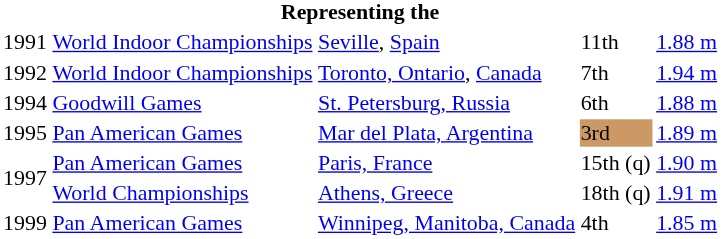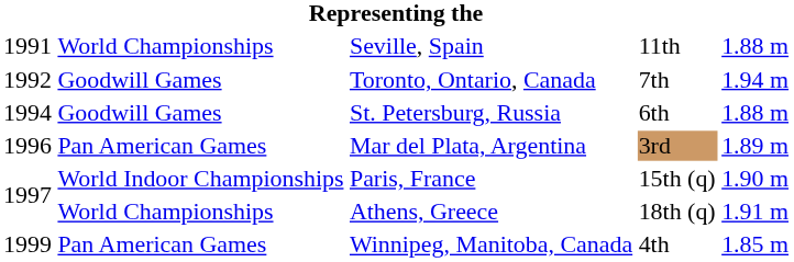Seville, Spain | column 2: World Indoor Championships -> World Championships
Toronto, Ontario, Canada | column 2: World Indoor Championships -> Goodwill Games
Mar del Plata, Argentina | column 1: 1995 -> 1996
Paris, France | column 2: Pan American Games -> World Indoor Championships
